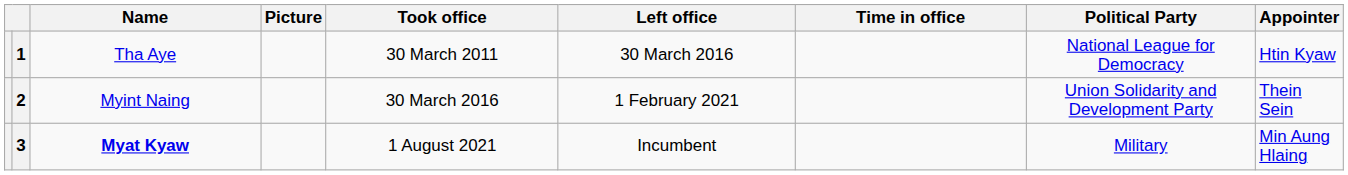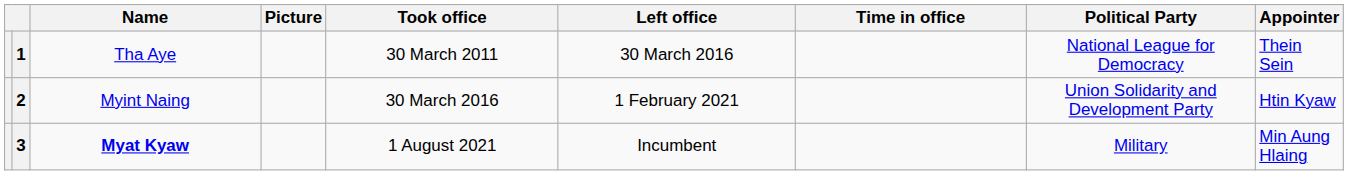1 | Appointer: Htin Kyaw -> Thein Sein
2 | Appointer: Thein Sein -> Htin Kyaw
